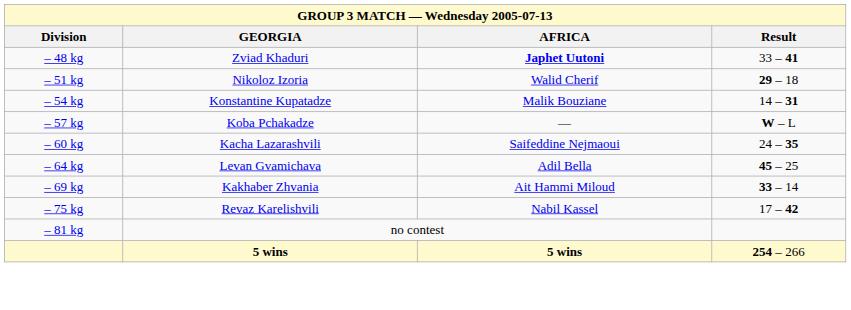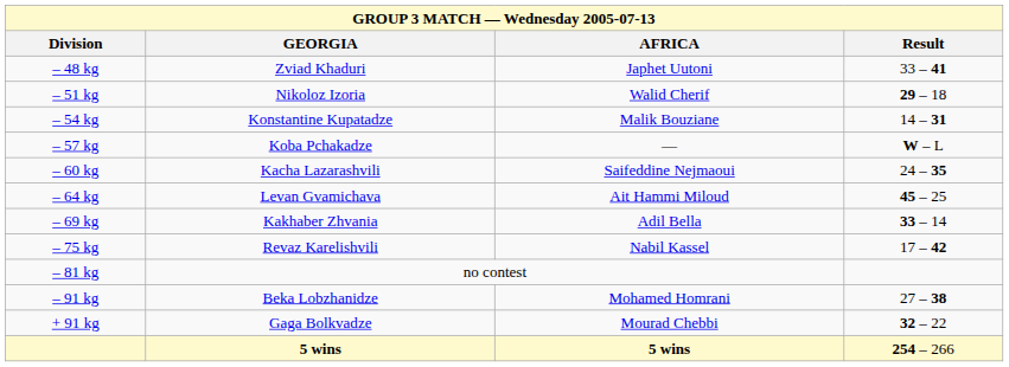– 48 kg | AFRICA: bold -> normal
– 64 kg | AFRICA: Adil Bella -> Ait Hammi Miloud
– 69 kg | AFRICA: Ait Hammi Miloud -> Adil Bella
+ row: – 91 kg | Beka Lobzhanidze | Mohamed Homrani | 27 – 38
+ row: + 91 kg | Gaga Bolkvadze | Mourad Chebbi | 32 – 22
